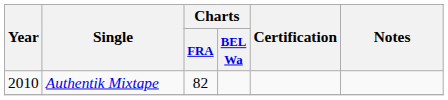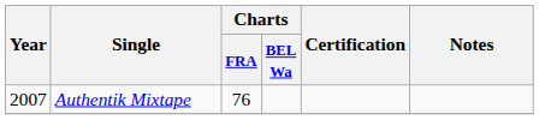Authentik Mixtape | Year: 2010 -> 2007
Authentik Mixtape | Charts / FRA: 82 -> 76
